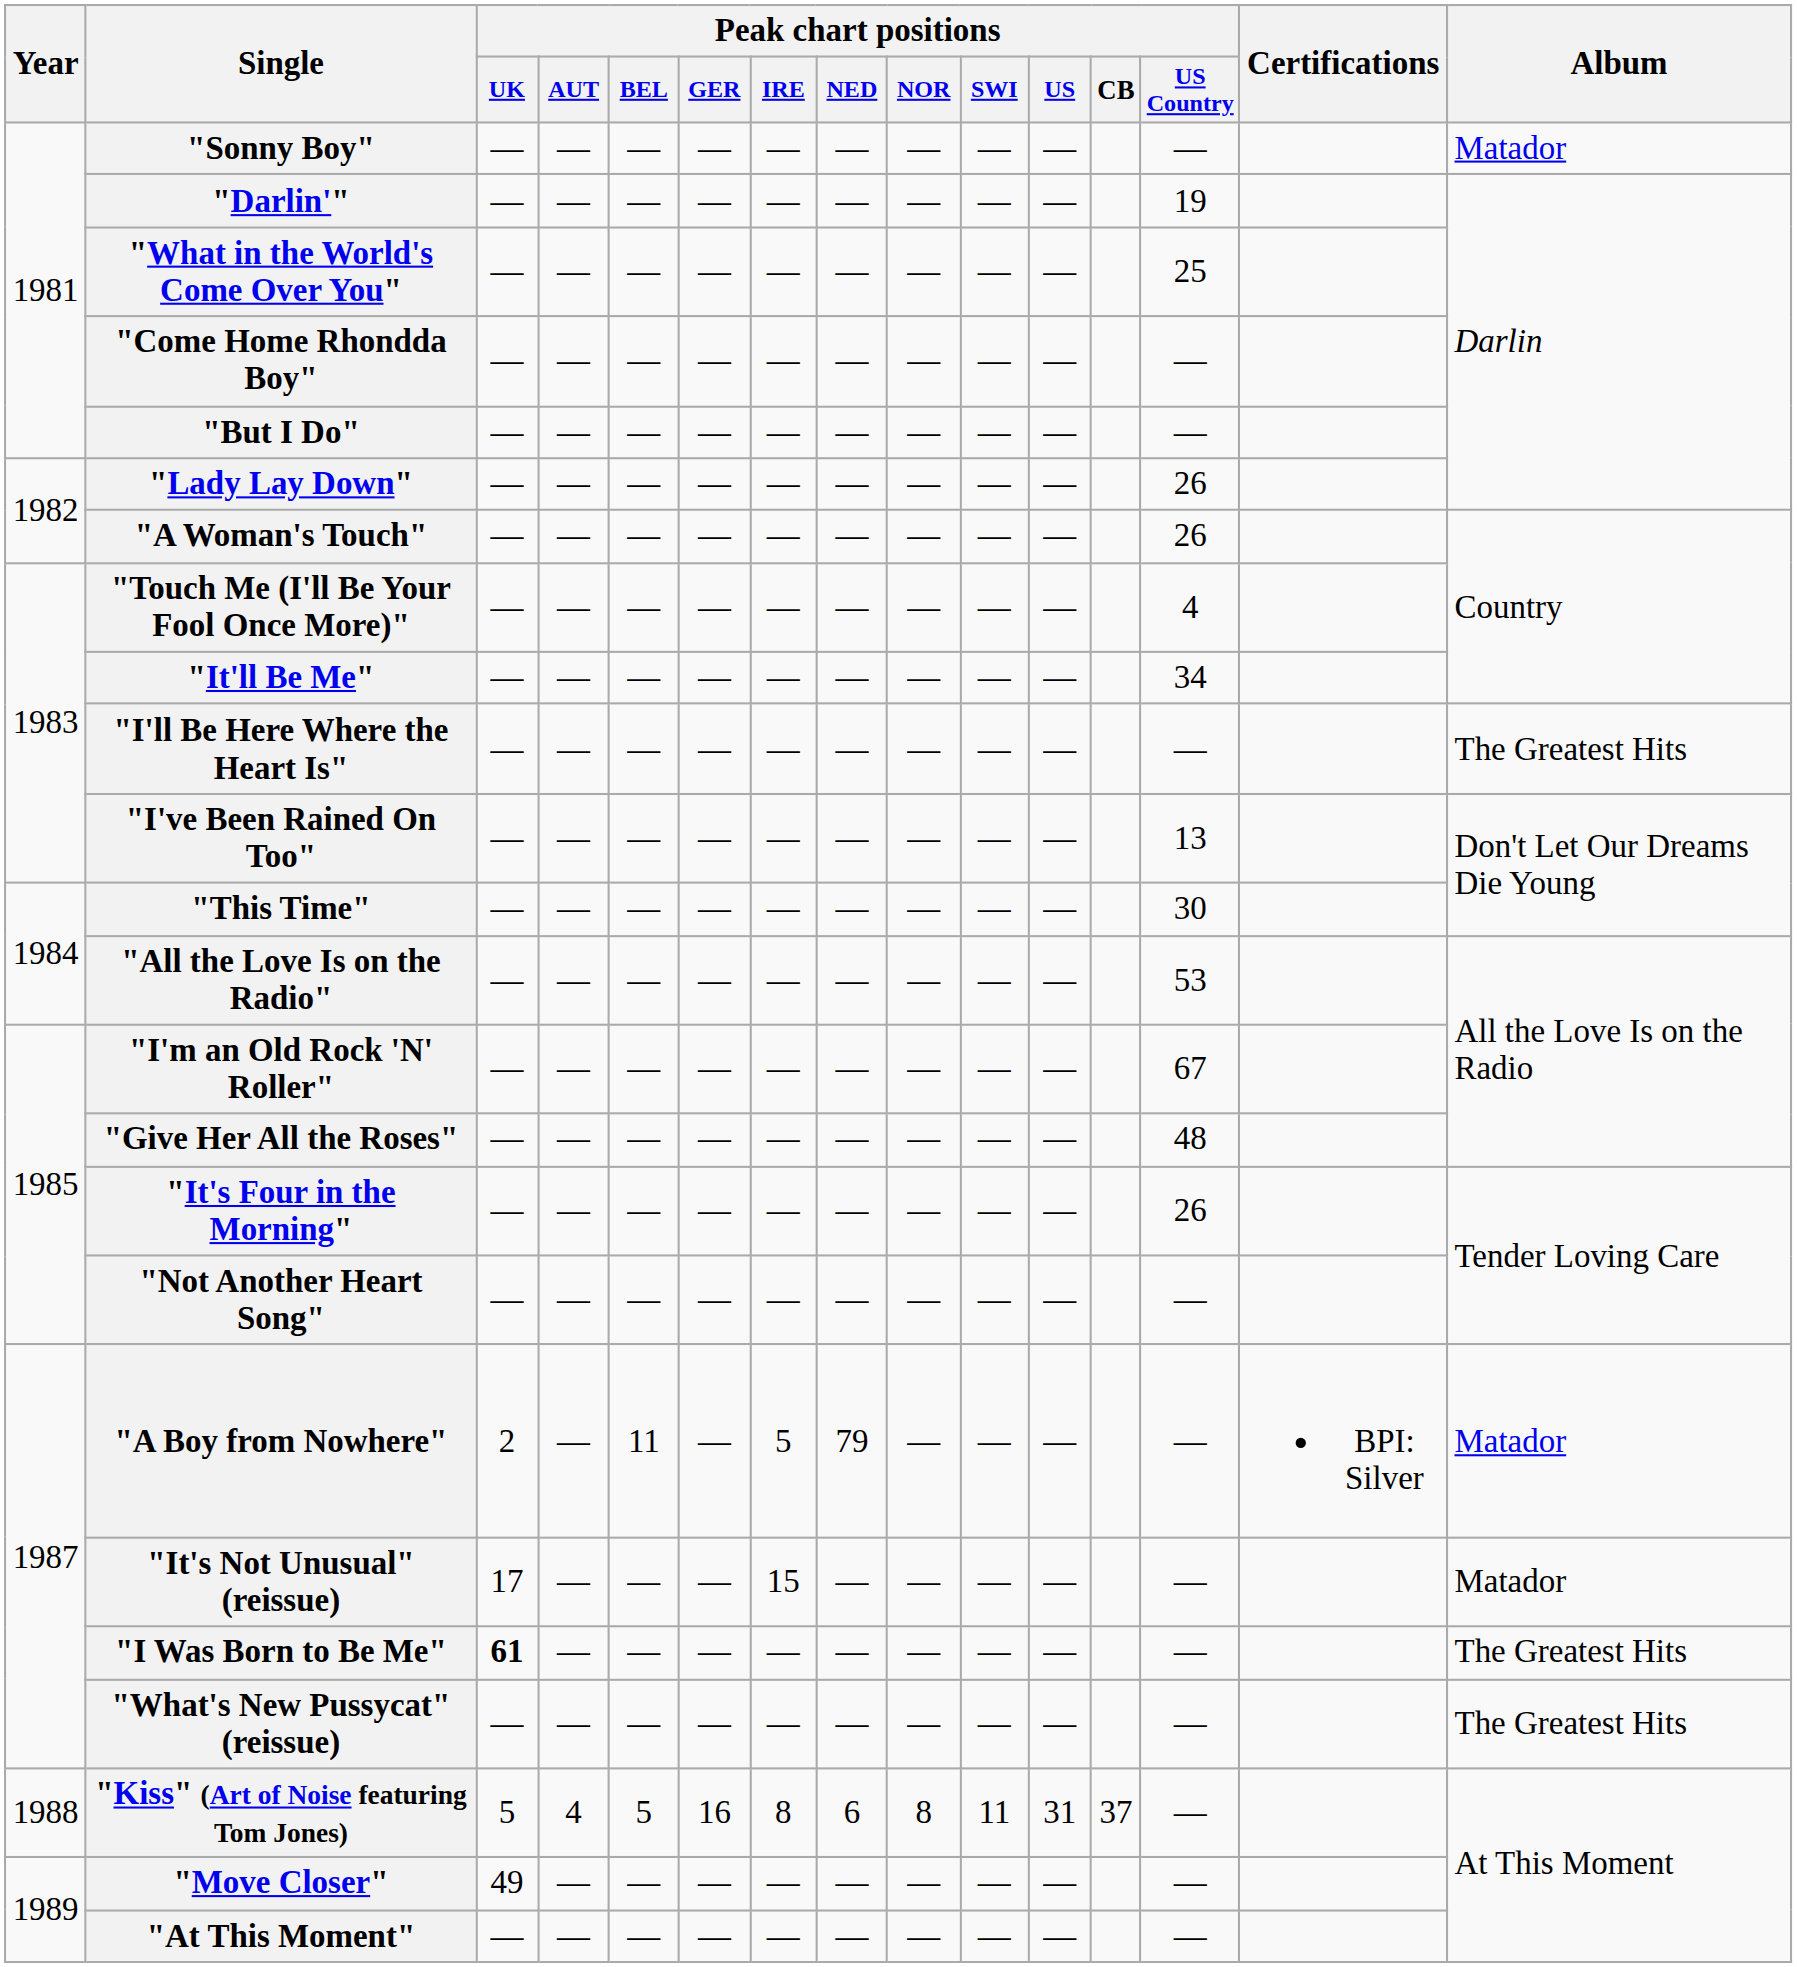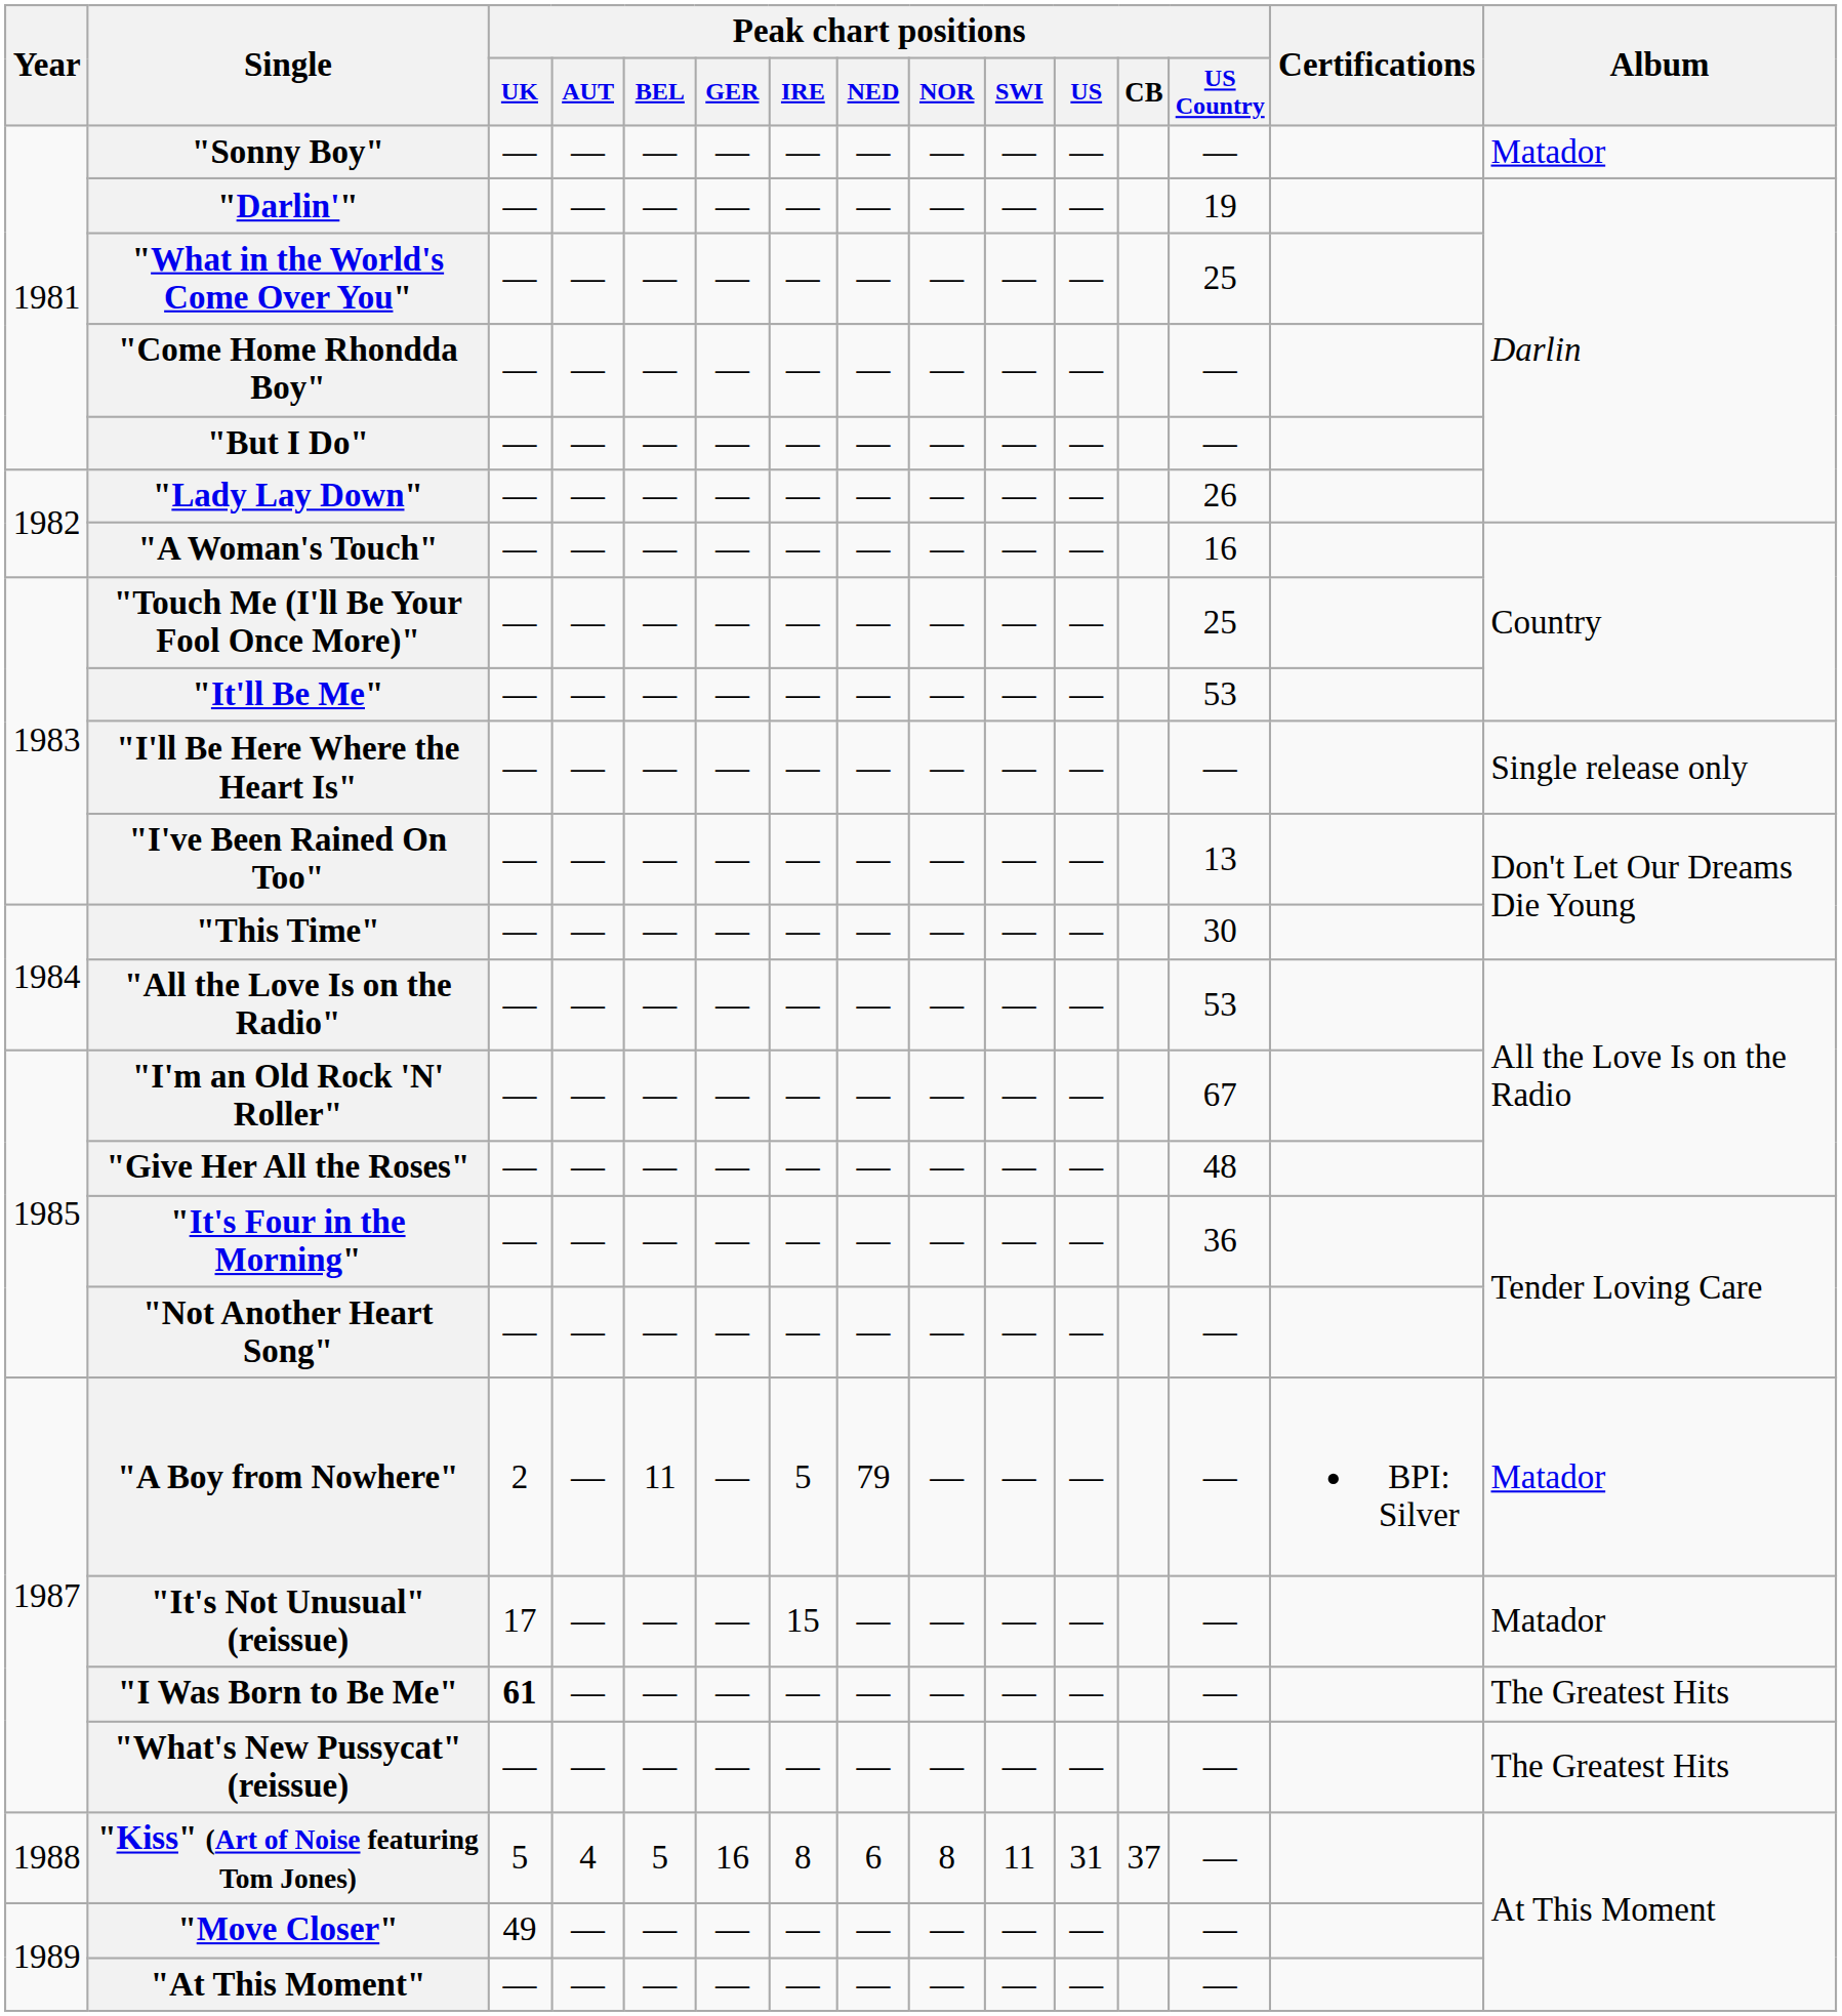"A Woman's Touch" | Peak chart positions / US Country: 26 -> 16
"Touch Me (I'll Be Your Fool Once More)" | Peak chart positions / US Country: 4 -> 25
"It'll Be Me" | Peak chart positions / US Country: 34 -> 53
"I'll Be Here Where the Heart Is" | Album: The Greatest Hits -> Single release only
"It's Four in the Morning" | Peak chart positions / US Country: 26 -> 36
